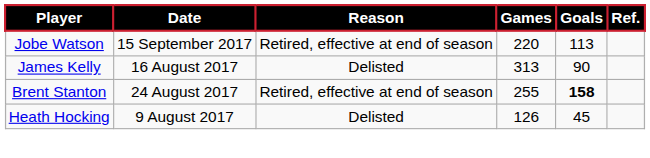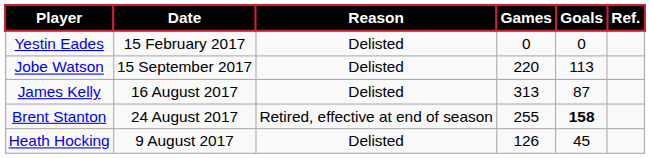+ row: Yestin Eades | 15 February 2017 | Delisted | 0 | 0
Jobe Watson | Reason: Retired, effective at end of season -> Delisted
James Kelly | Goals: 90 -> 87
